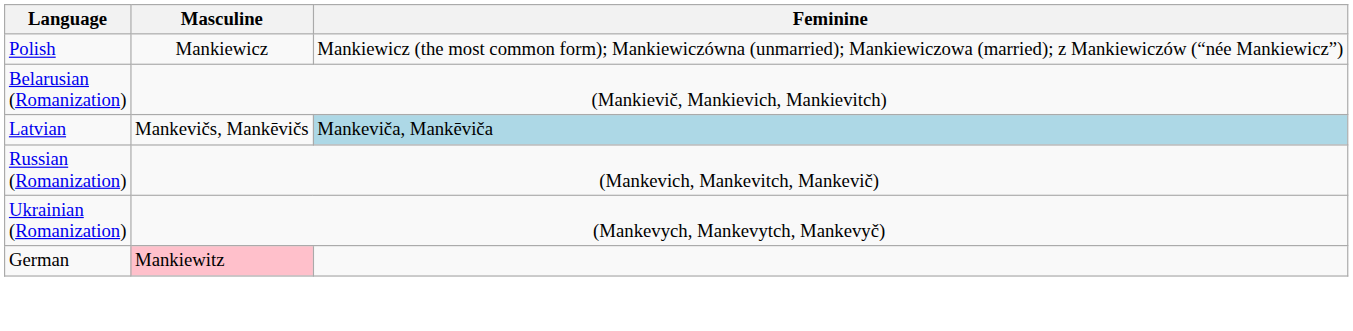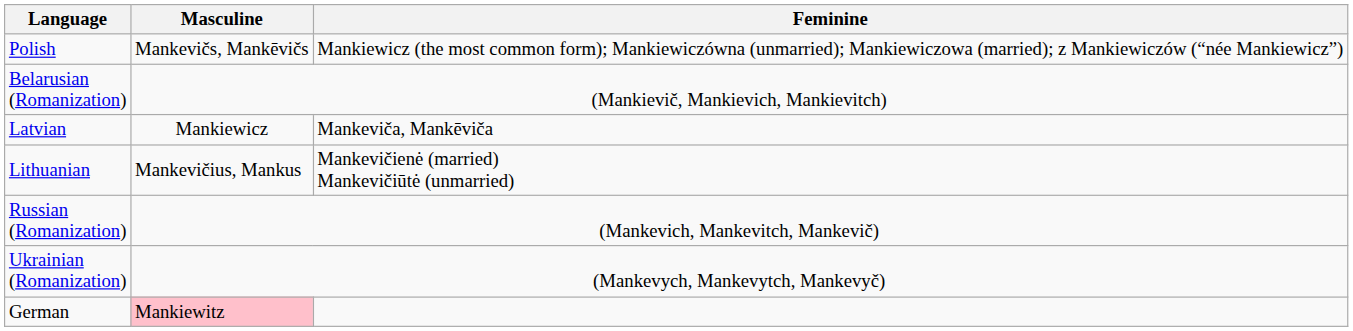Polish | Masculine: Mankiewicz -> Mankevičs, Mankēvičs
Latvian | Masculine: Mankevičs, Mankēvičs -> Mankiewicz
Latvian | Feminine: lightblue background -> no background
+ row: Lithuanian | Mankevičius, Mankus | Mankevičienė (married) Mankevičiūtė (unmarried)
